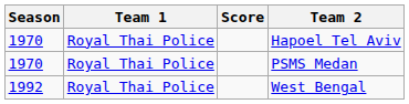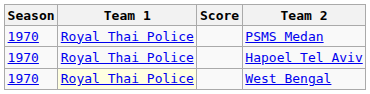rows swapped: Hapoel Tel Aviv <-> PSMS Medan
West Bengal | Season: 1992 -> 1970
West Bengal | Team 1: no background -> lightyellow background
